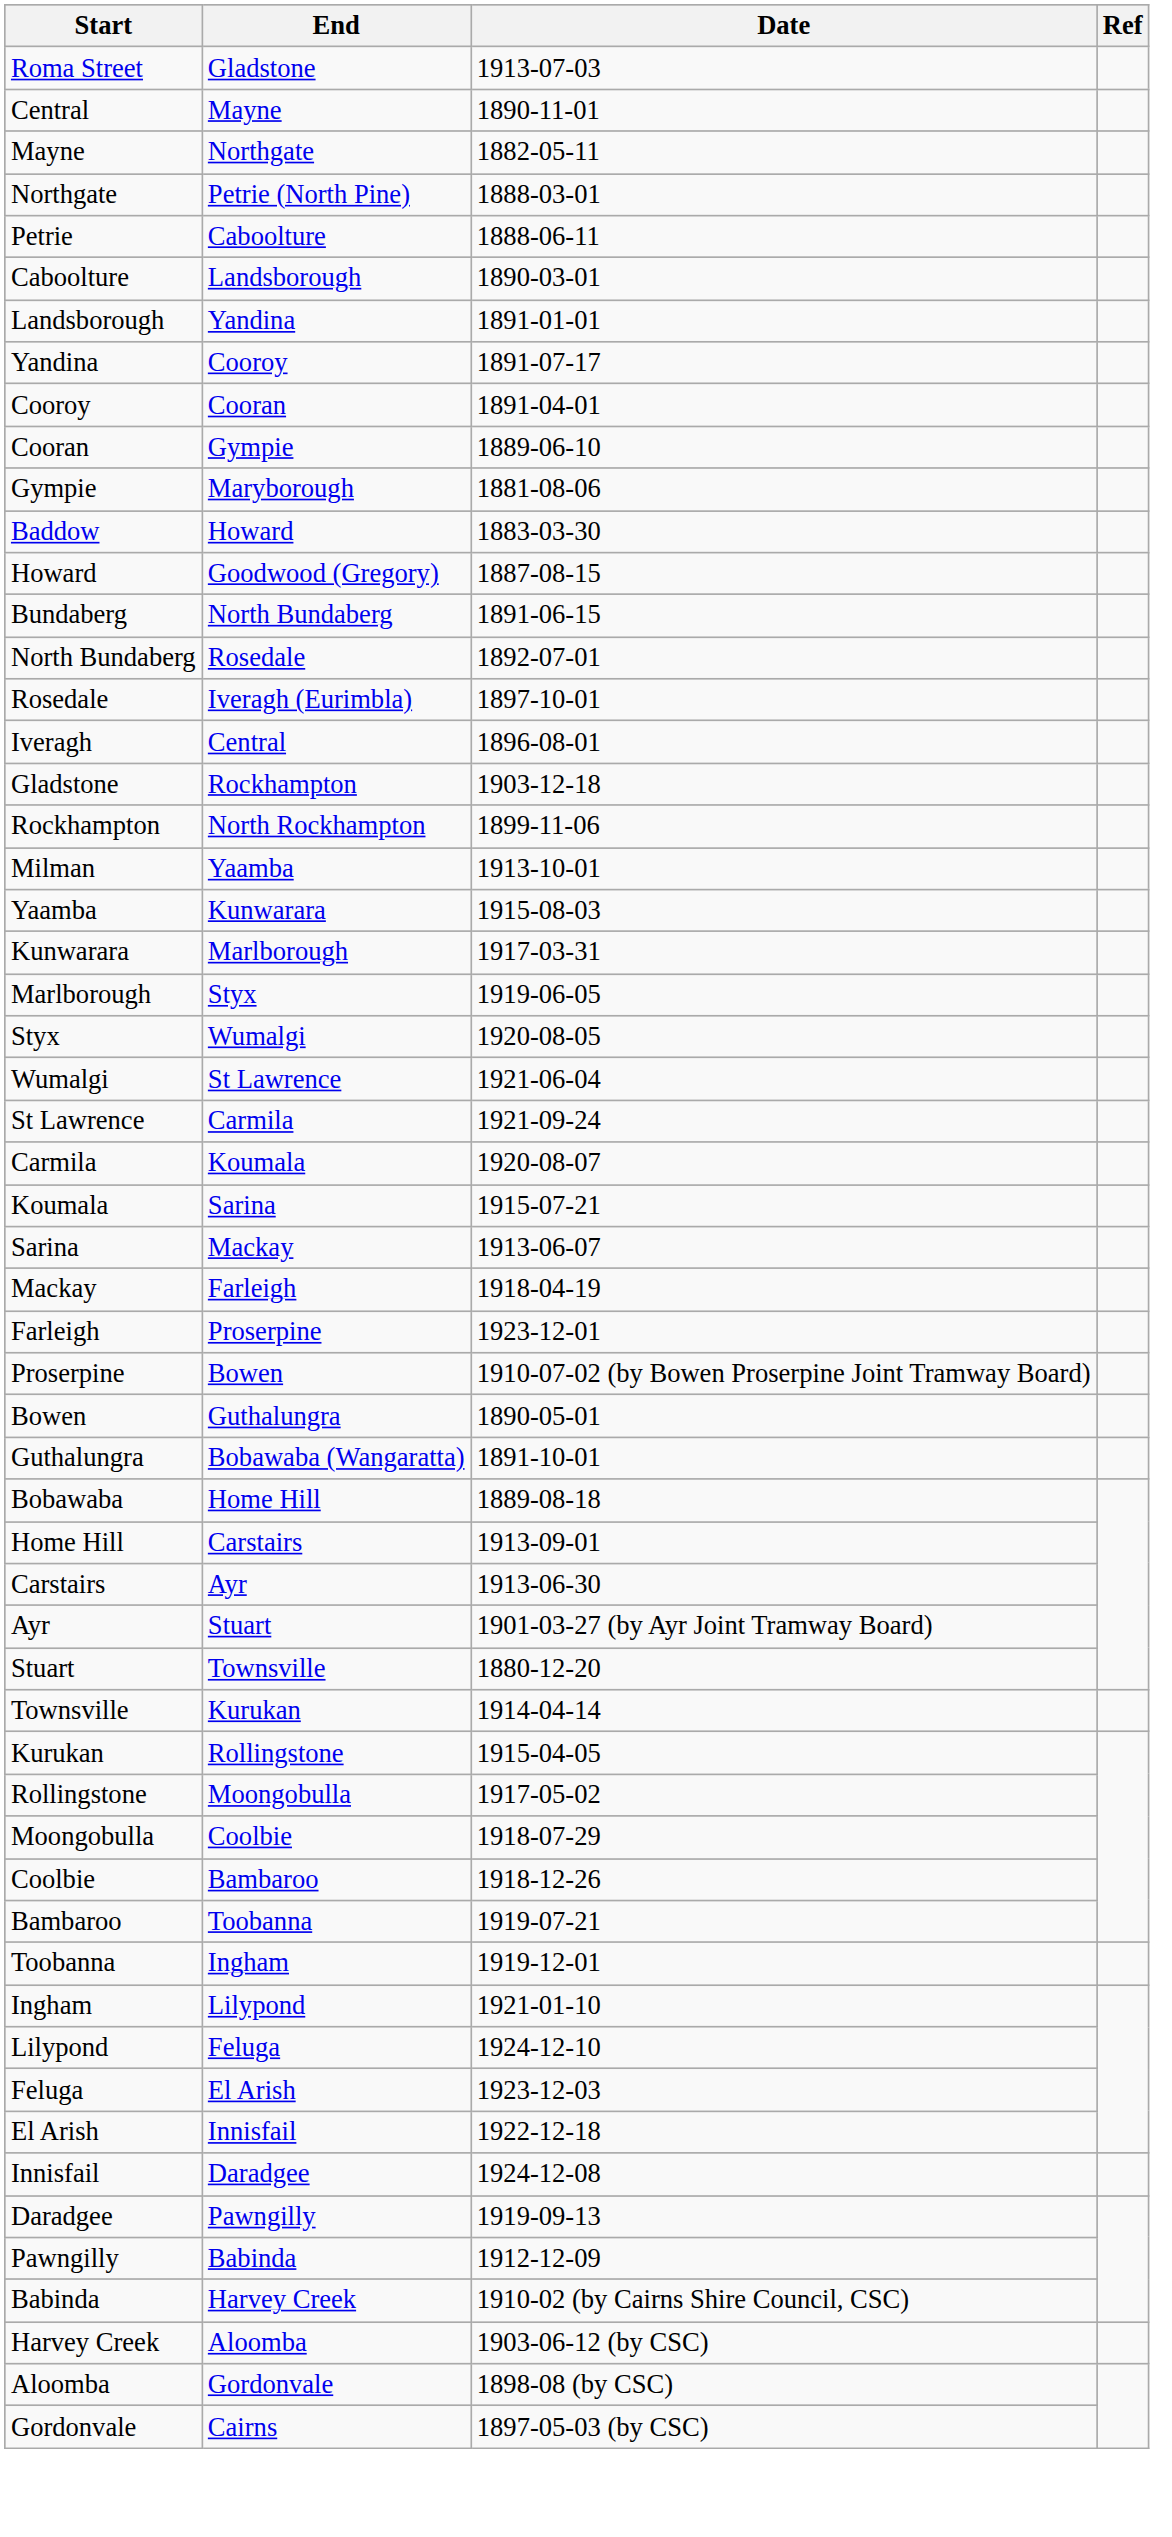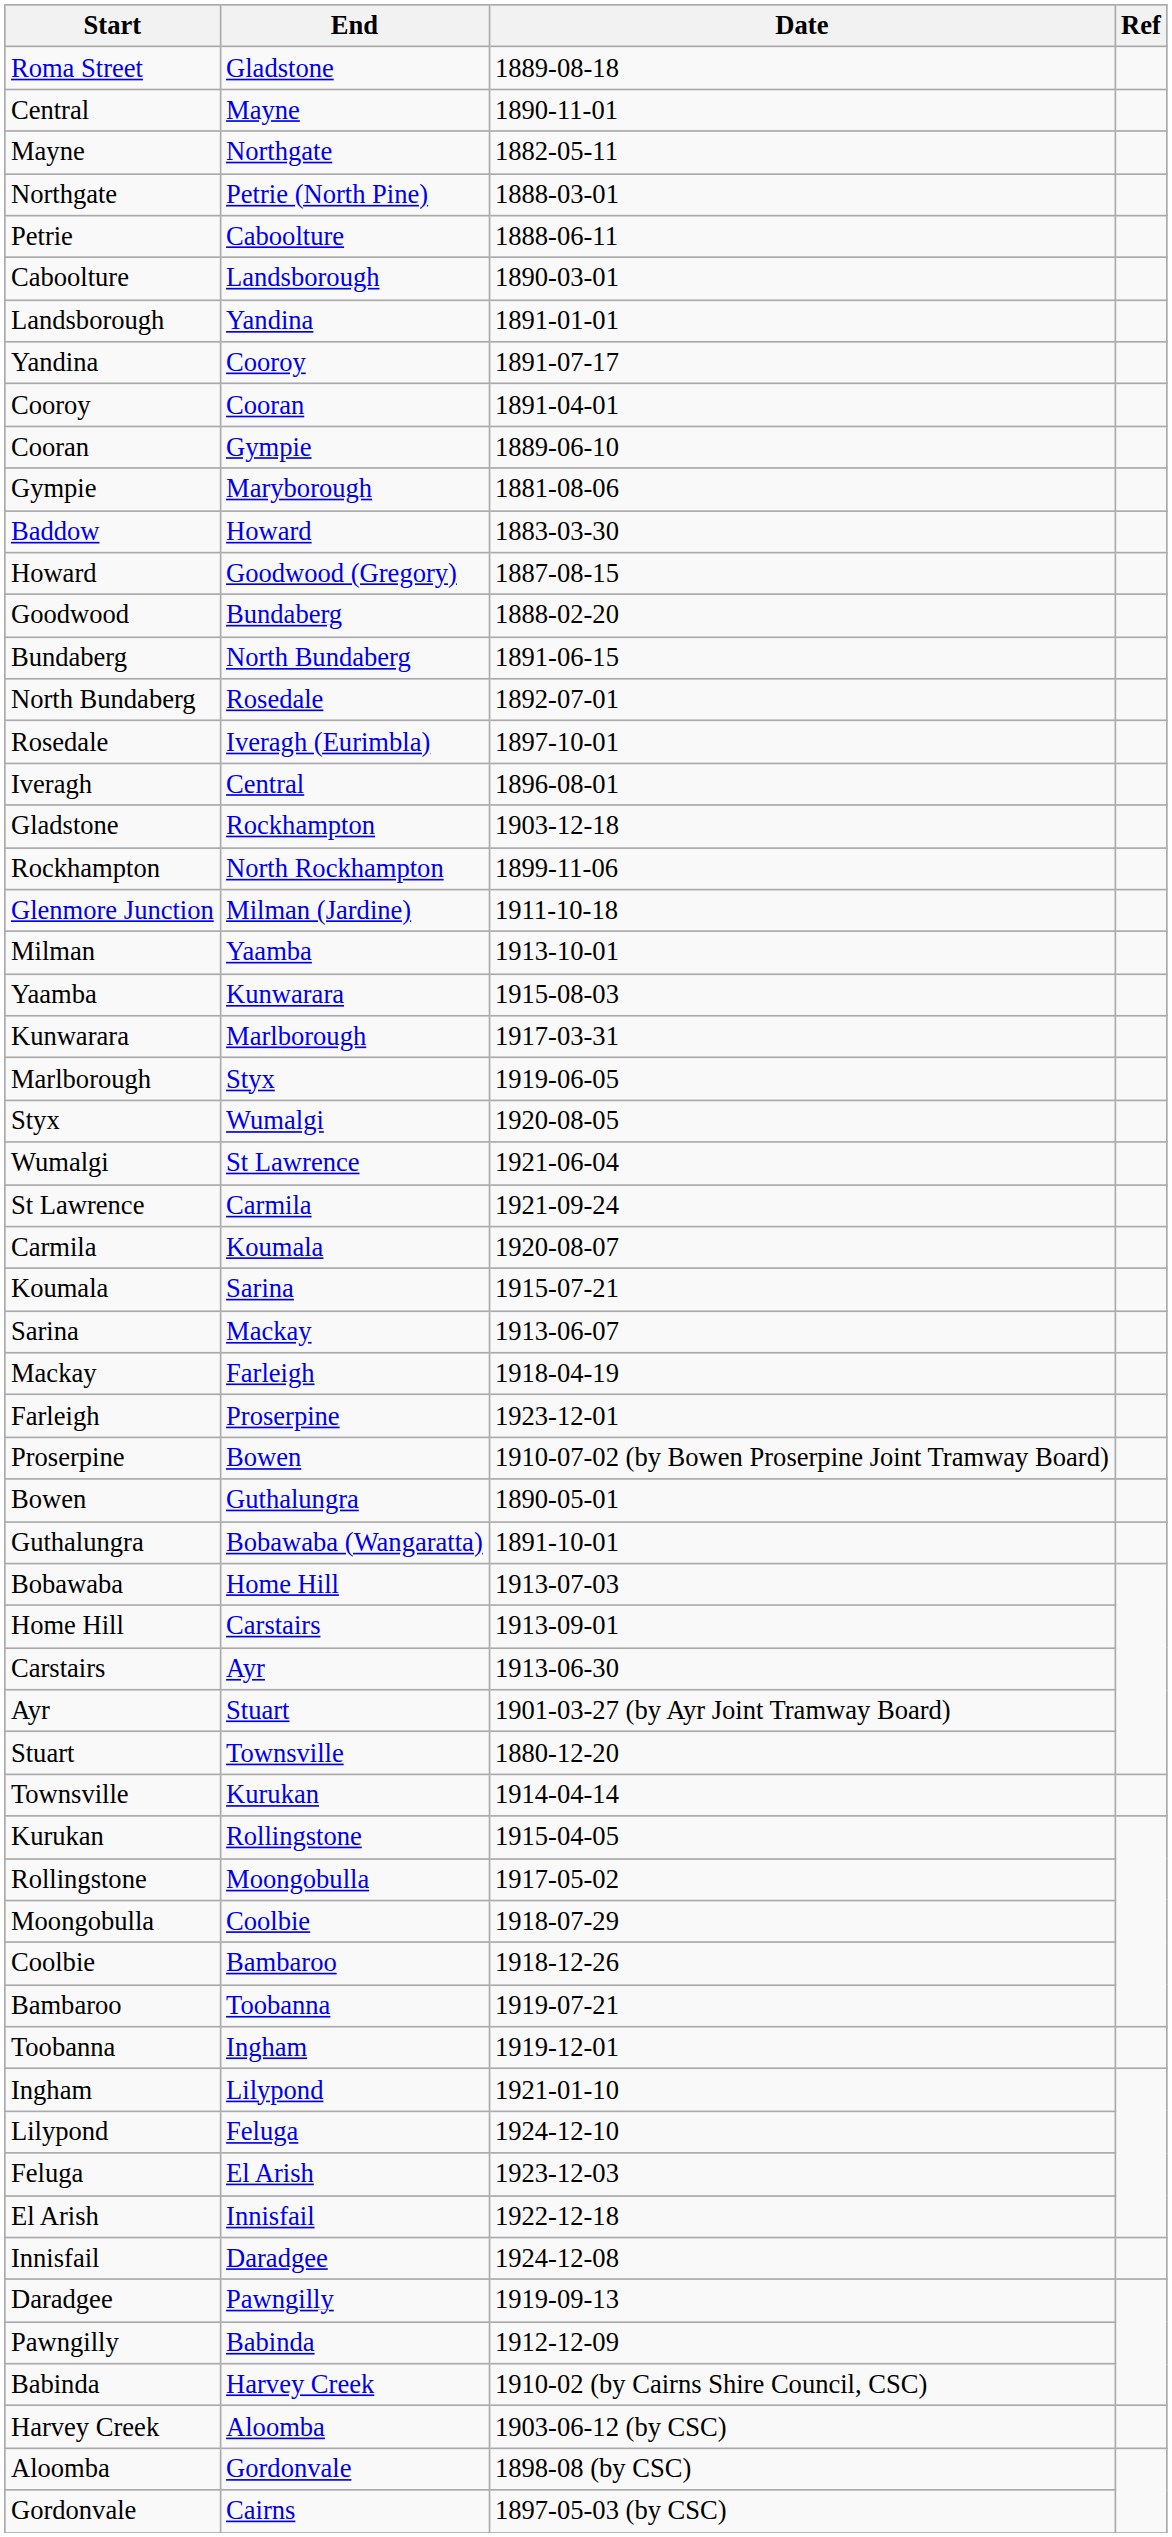Roma Street | Date: 1913-07-03 -> 1889-08-18
+ row: Goodwood | Bundaberg | 1888-02-20
+ row: Glenmore Junction | Milman (Jardine) | 1911-10-18
Bobawaba | Date: 1889-08-18 -> 1913-07-03
